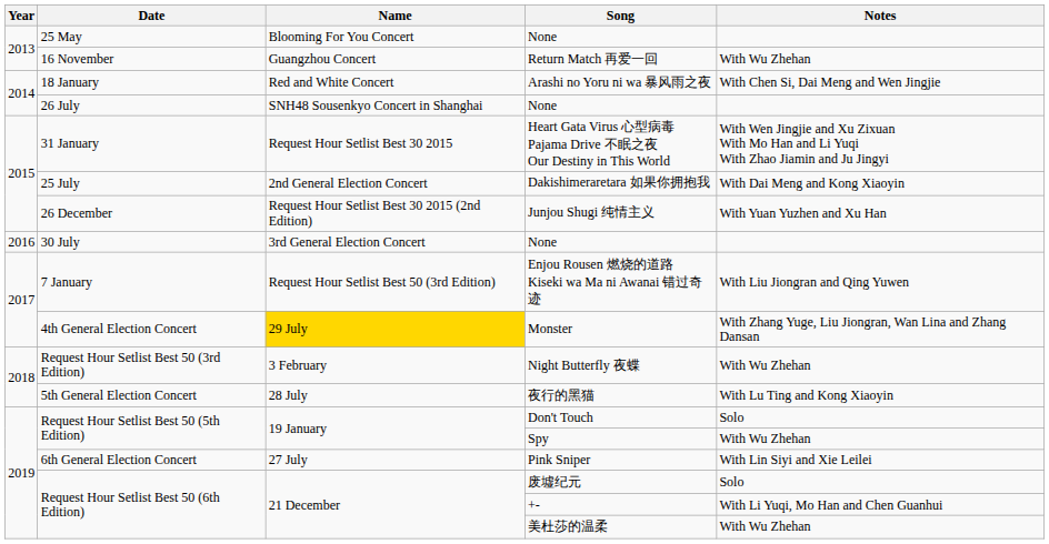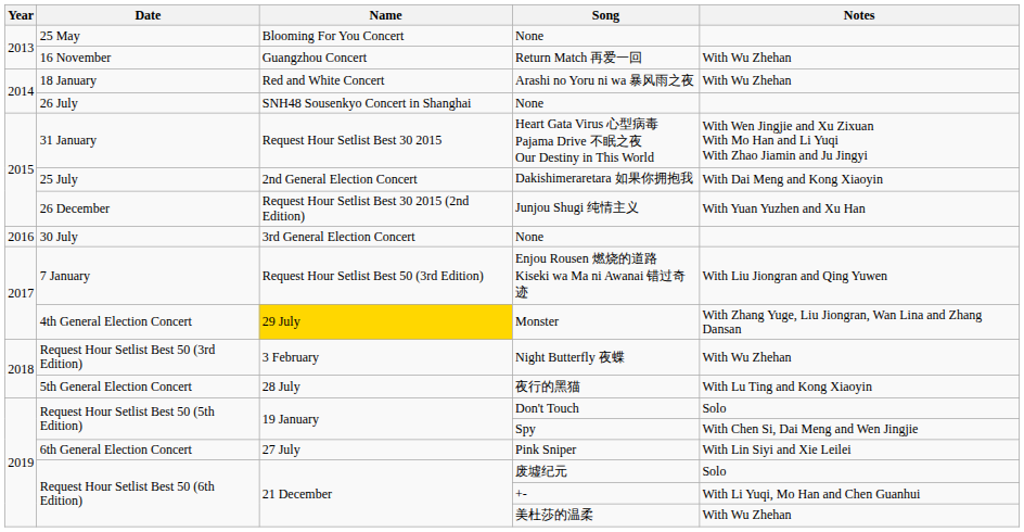Arashi no Yoru ni wa 暴风雨之夜 | Notes: With Chen Si, Dai Meng and Wen Jingjie -> With Wu Zhehan
Spy | Notes: With Wu Zhehan -> With Chen Si, Dai Meng and Wen Jingjie
